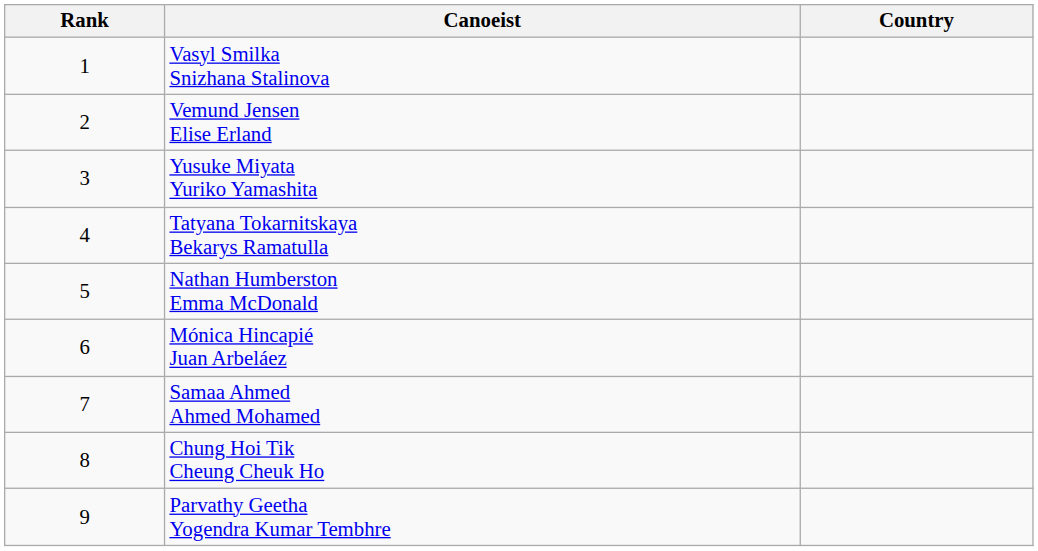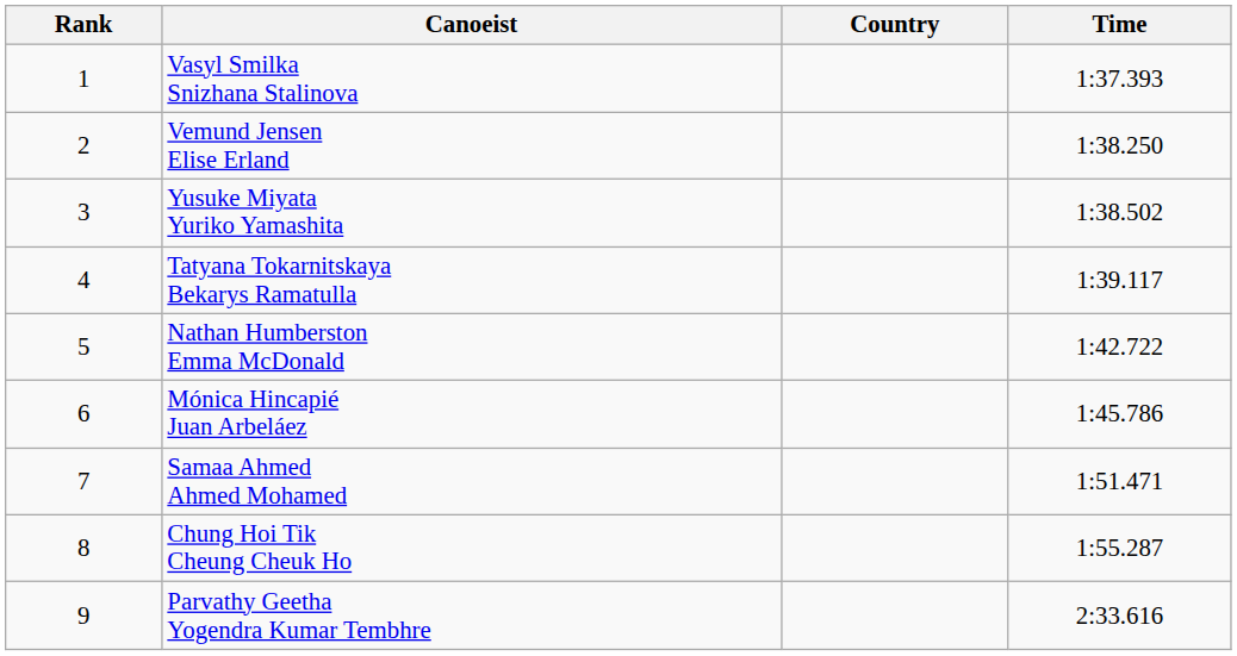+ column: Time | 1:37.393 | 1:38.250 | 1:38.502 | 1:39.117 | 1:42.722 | 1:45.786 | 1:51.471 | 1:55.287 | 2:33.616
